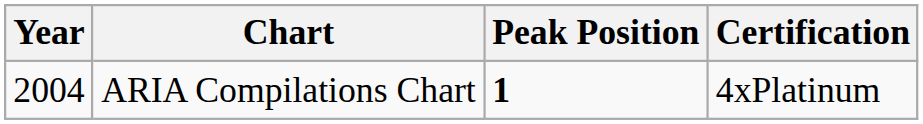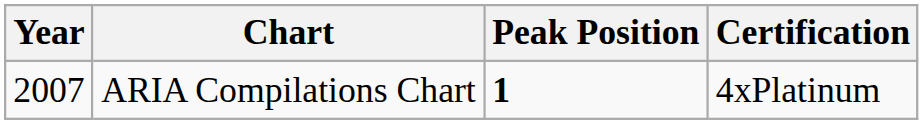ARIA Compilations Chart | Year: 2004 -> 2007
